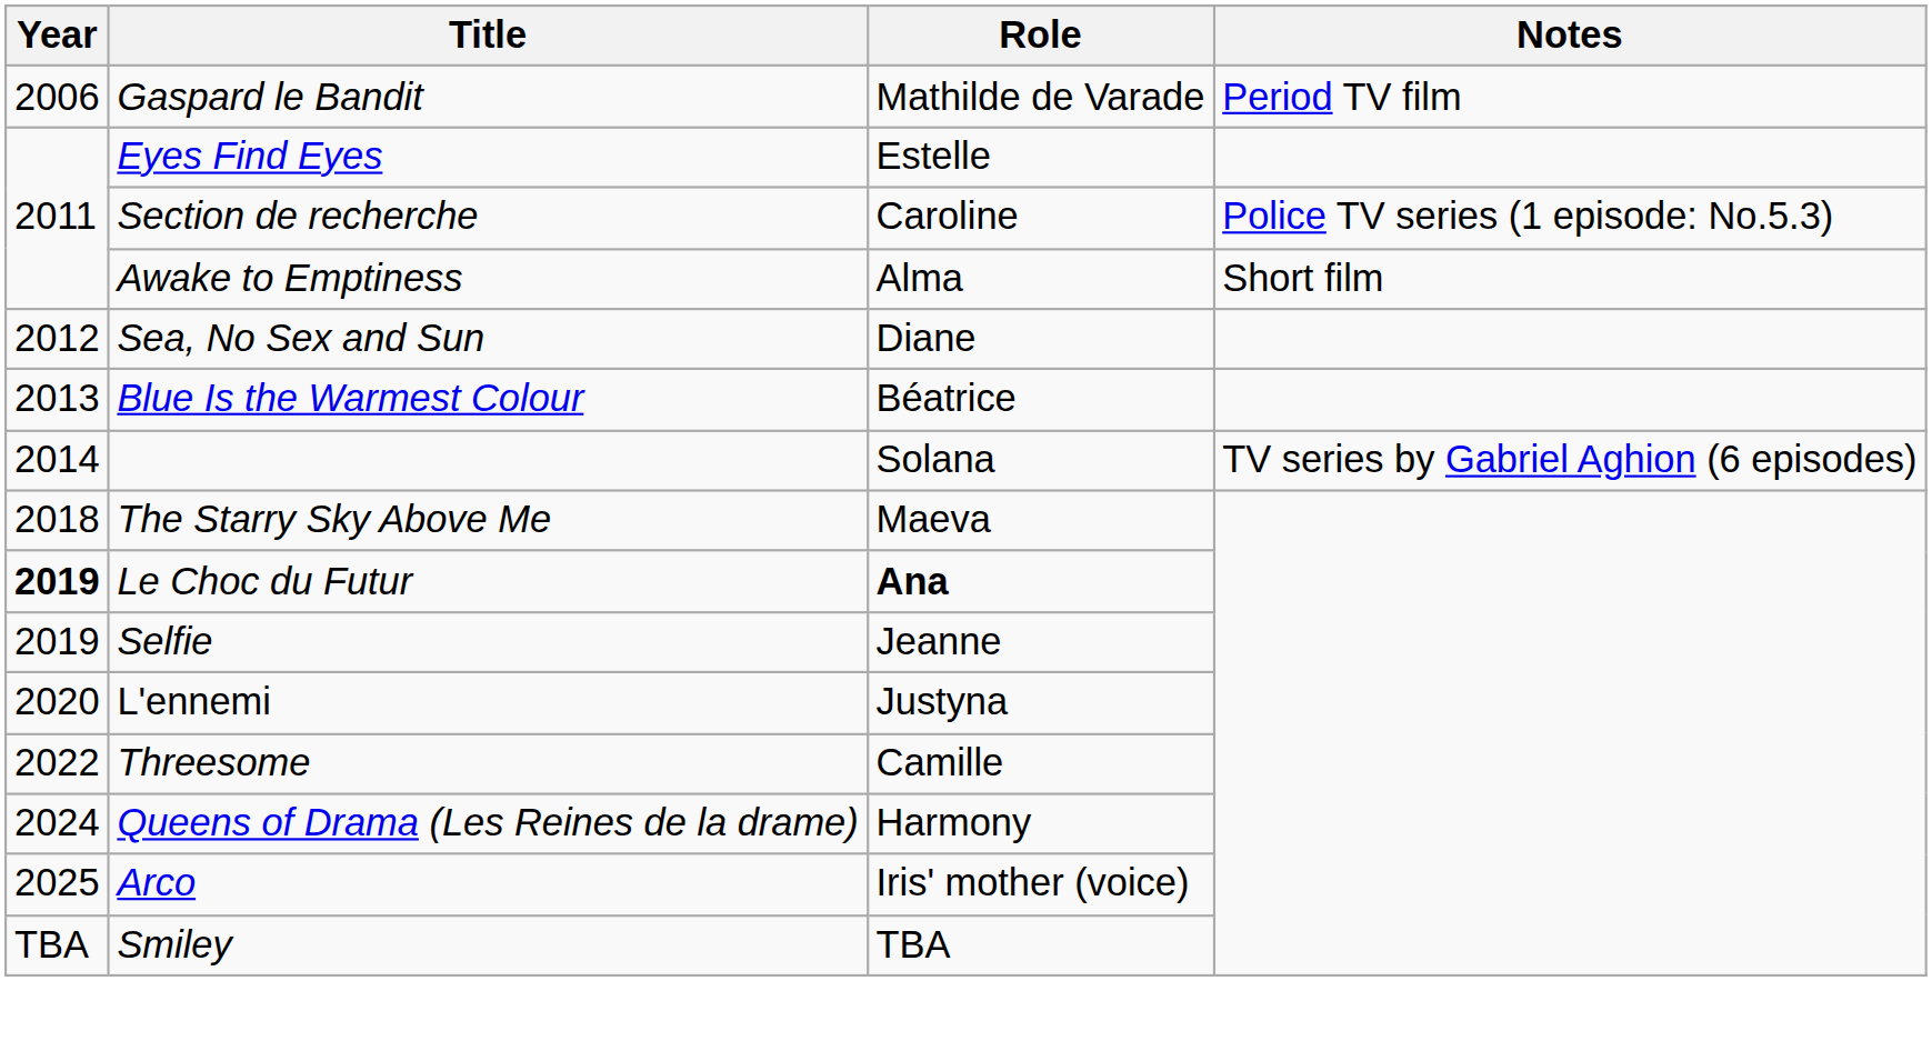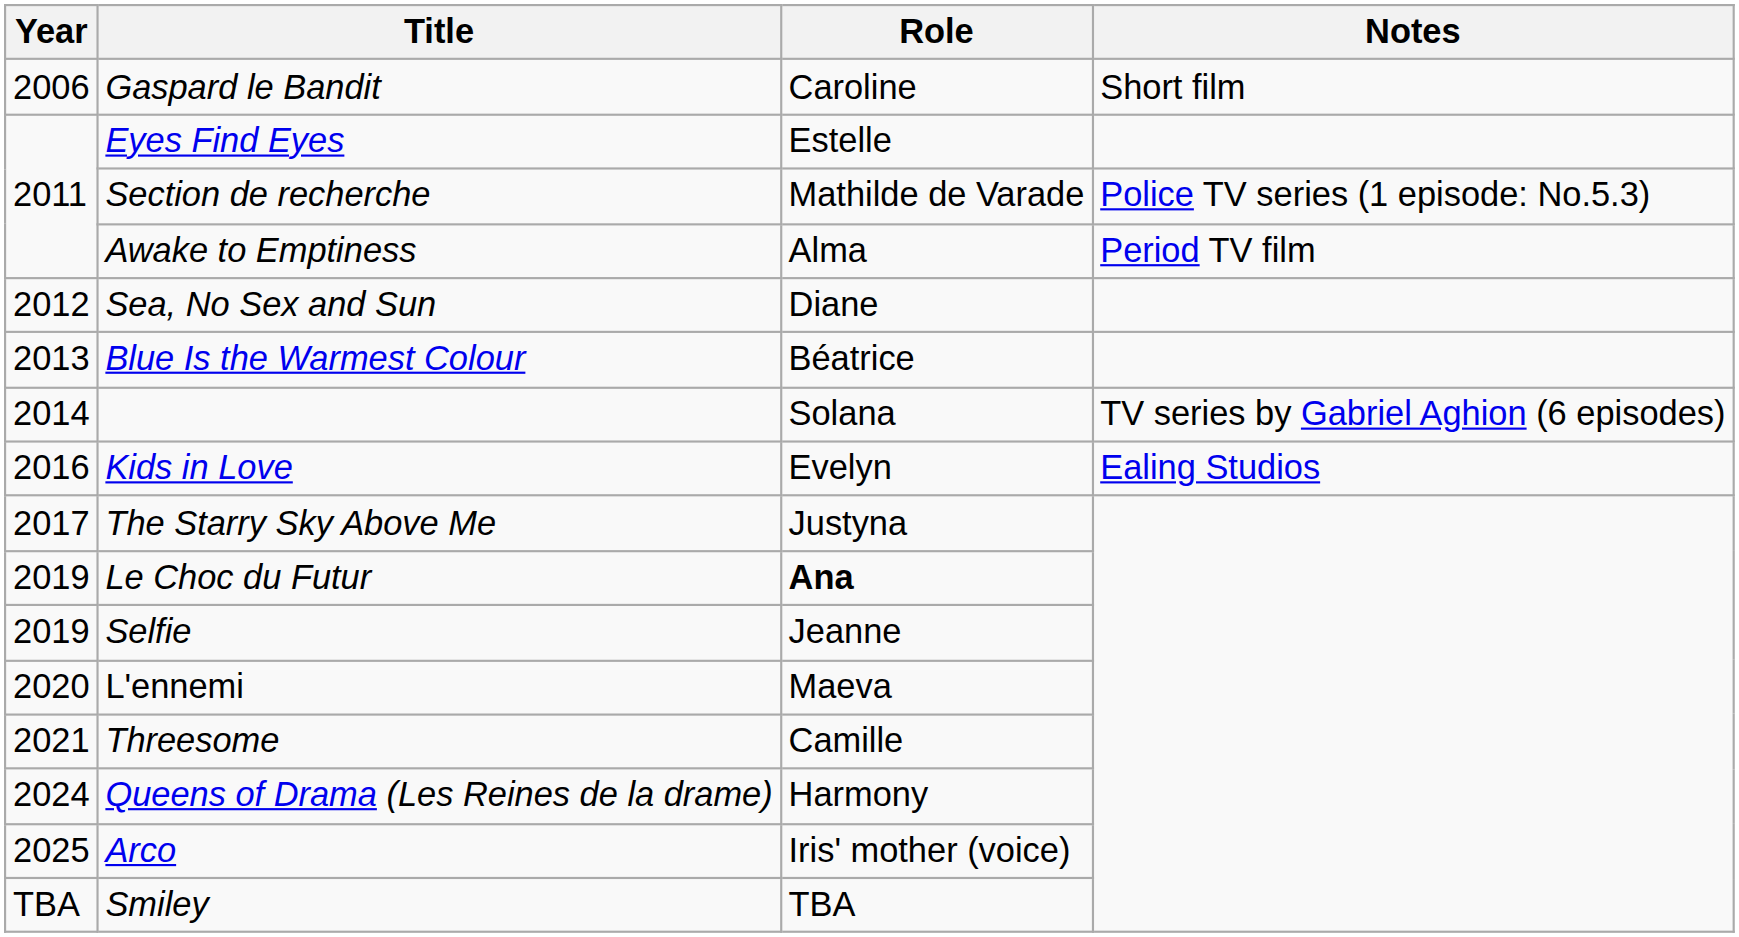Gaspard le Bandit | Role: Mathilde de Varade -> Caroline
Gaspard le Bandit | Notes: Period TV film -> Short film
Section de recherche | Role: Caroline -> Mathilde de Varade
Awake to Emptiness | Notes: Short film -> Period TV film
+ row: 2016 | Kids in Love | Evelyn | Ealing Studios
The Starry Sky Above Me | Year: 2018 -> 2017
The Starry Sky Above Me | Role: Maeva -> Justyna
Le Choc du Futur | Year: bold -> normal
L'ennemi | Role: Justyna -> Maeva
Threesome | Year: 2022 -> 2021
